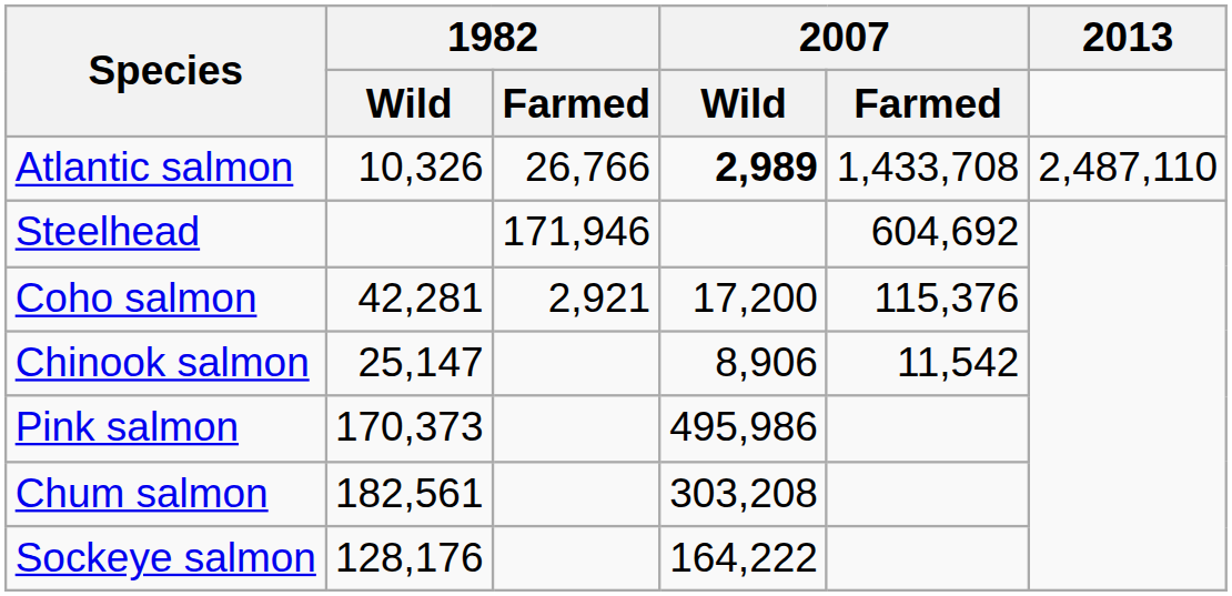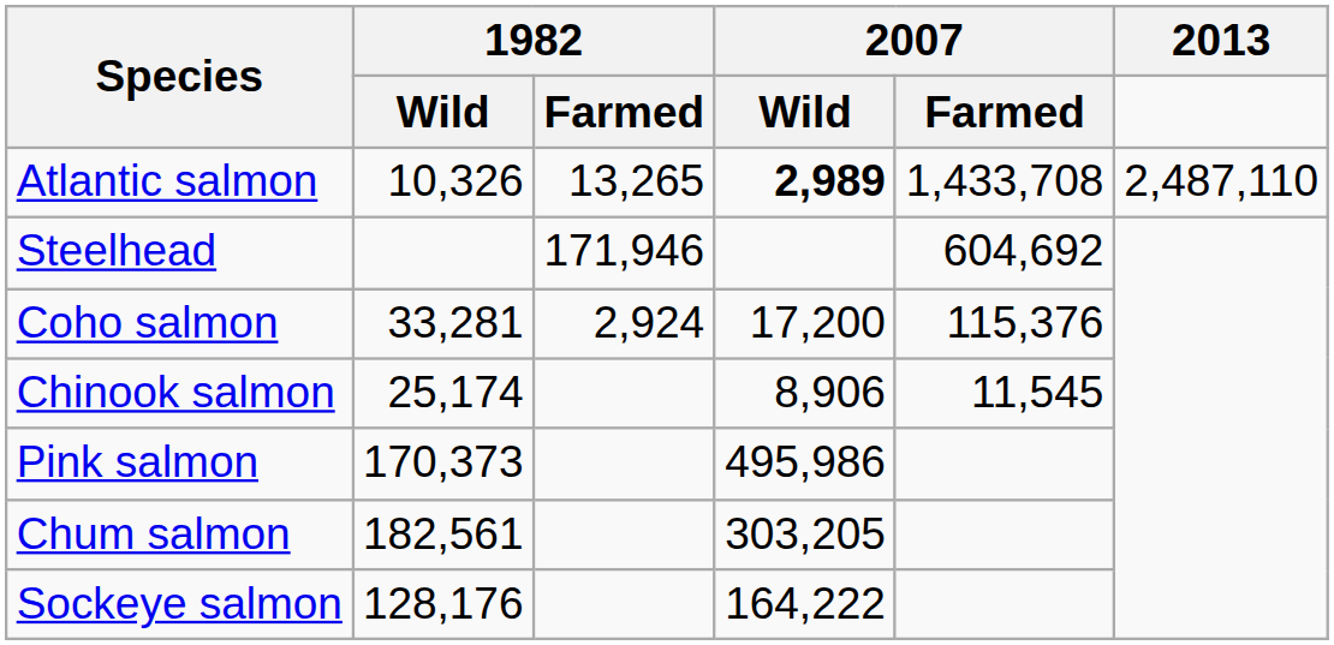Atlantic salmon | 1982 / Farmed: 26,766 -> 13,265
Coho salmon | 1982 / Wild: 42,281 -> 33,281
Coho salmon | 1982 / Farmed: 2,921 -> 2,924
Chinook salmon | 1982 / Wild: 25,147 -> 25,174
Chinook salmon | 2007 / Farmed: 11,542 -> 11,545
Chum salmon | 2007 / Wild: 303,208 -> 303,205
